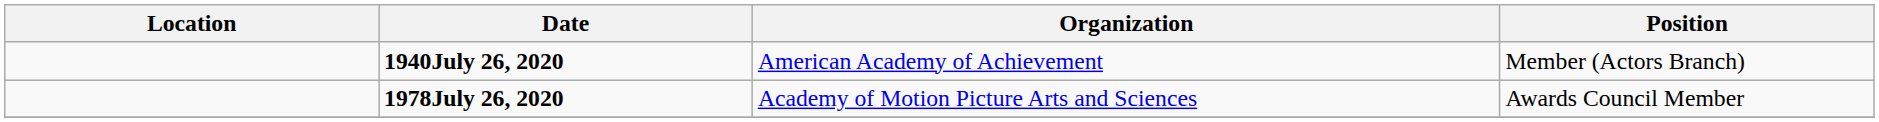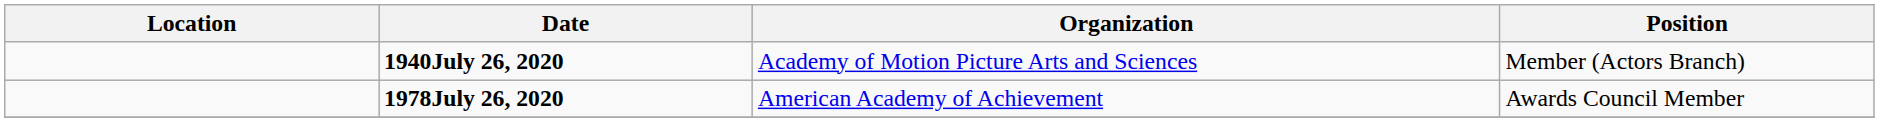1940July 26, 2020 | Organization: American Academy of Achievement -> Academy of Motion Picture Arts and Sciences
1978July 26, 2020 | Organization: Academy of Motion Picture Arts and Sciences -> American Academy of Achievement
